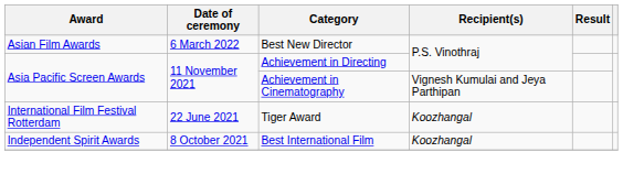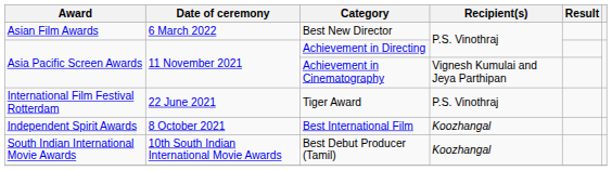Tiger Award | Recipient(s): Koozhangal -> P.S. Vinothraj
+ row: South Indian International Movie Awards | 10th South Indian International Movie Awards | Best Debut Producer (Tamil) | Koozhangal
